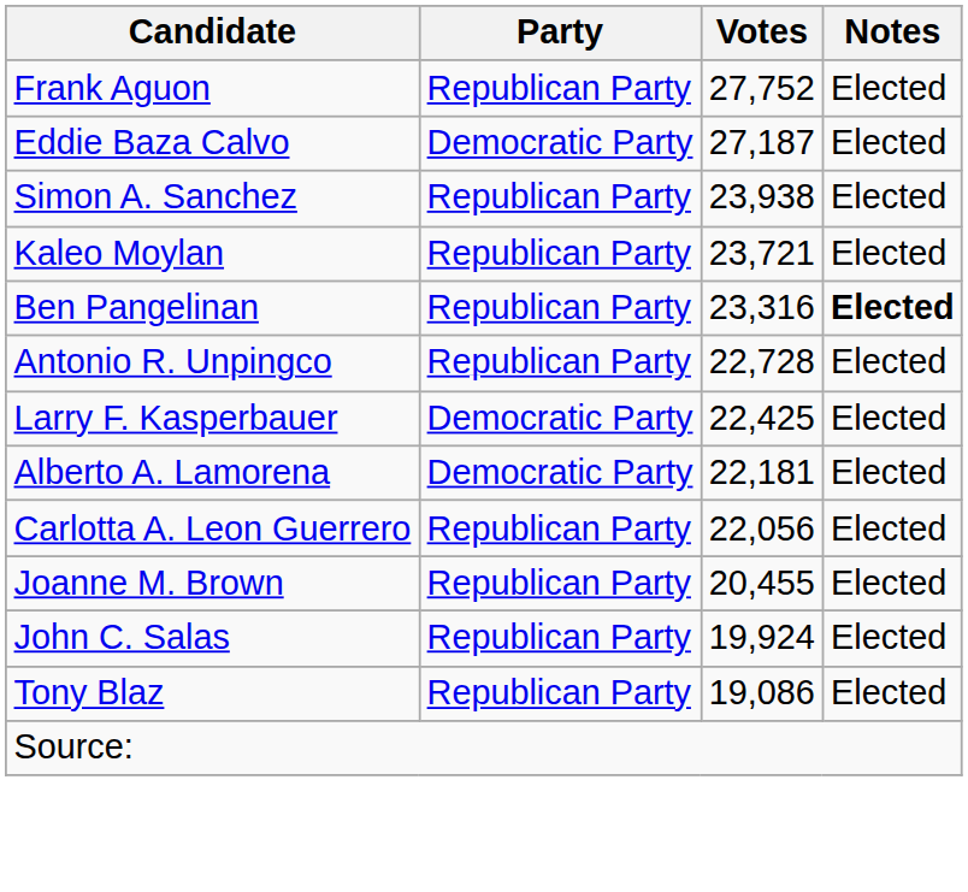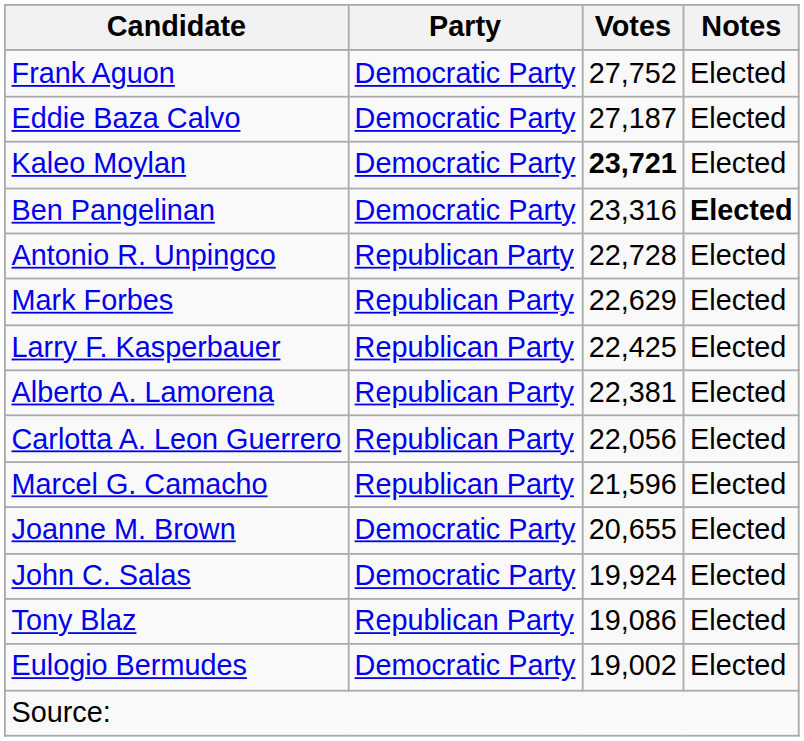Frank Aguon | Party: Republican Party -> Democratic Party
- row: Simon A. Sanchez | Republican Party | 23,938 | Elected
Kaleo Moylan | Party: Republican Party -> Democratic Party
Kaleo Moylan | Votes: normal -> bold
Ben Pangelinan | Party: Republican Party -> Democratic Party
+ row: Mark Forbes | Republican Party | 22,629 | Elected
Larry F. Kasperbauer | Party: Democratic Party -> Republican Party
Alberto A. Lamorena | Party: Democratic Party -> Republican Party
Alberto A. Lamorena | Votes: 22,181 -> 22,381
+ row: Marcel G. Camacho | Republican Party | 21,596 | Elected
Joanne M. Brown | Party: Republican Party -> Democratic Party
Joanne M. Brown | Votes: 20,455 -> 20,655
John C. Salas | Party: Republican Party -> Democratic Party
+ row: Eulogio Bermudes | Democratic Party | 19,002 | Elected
